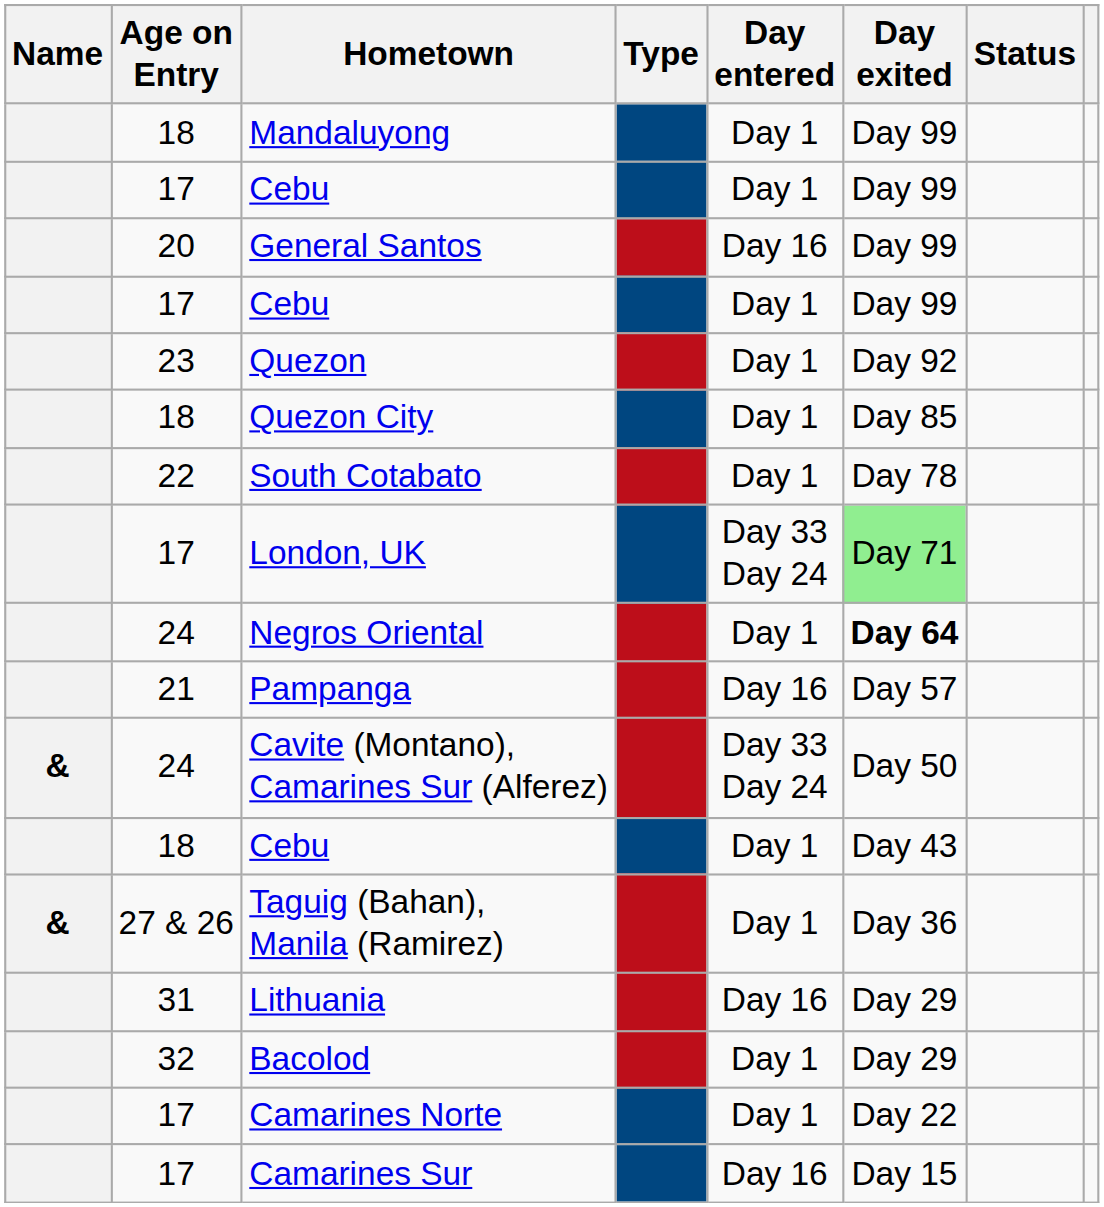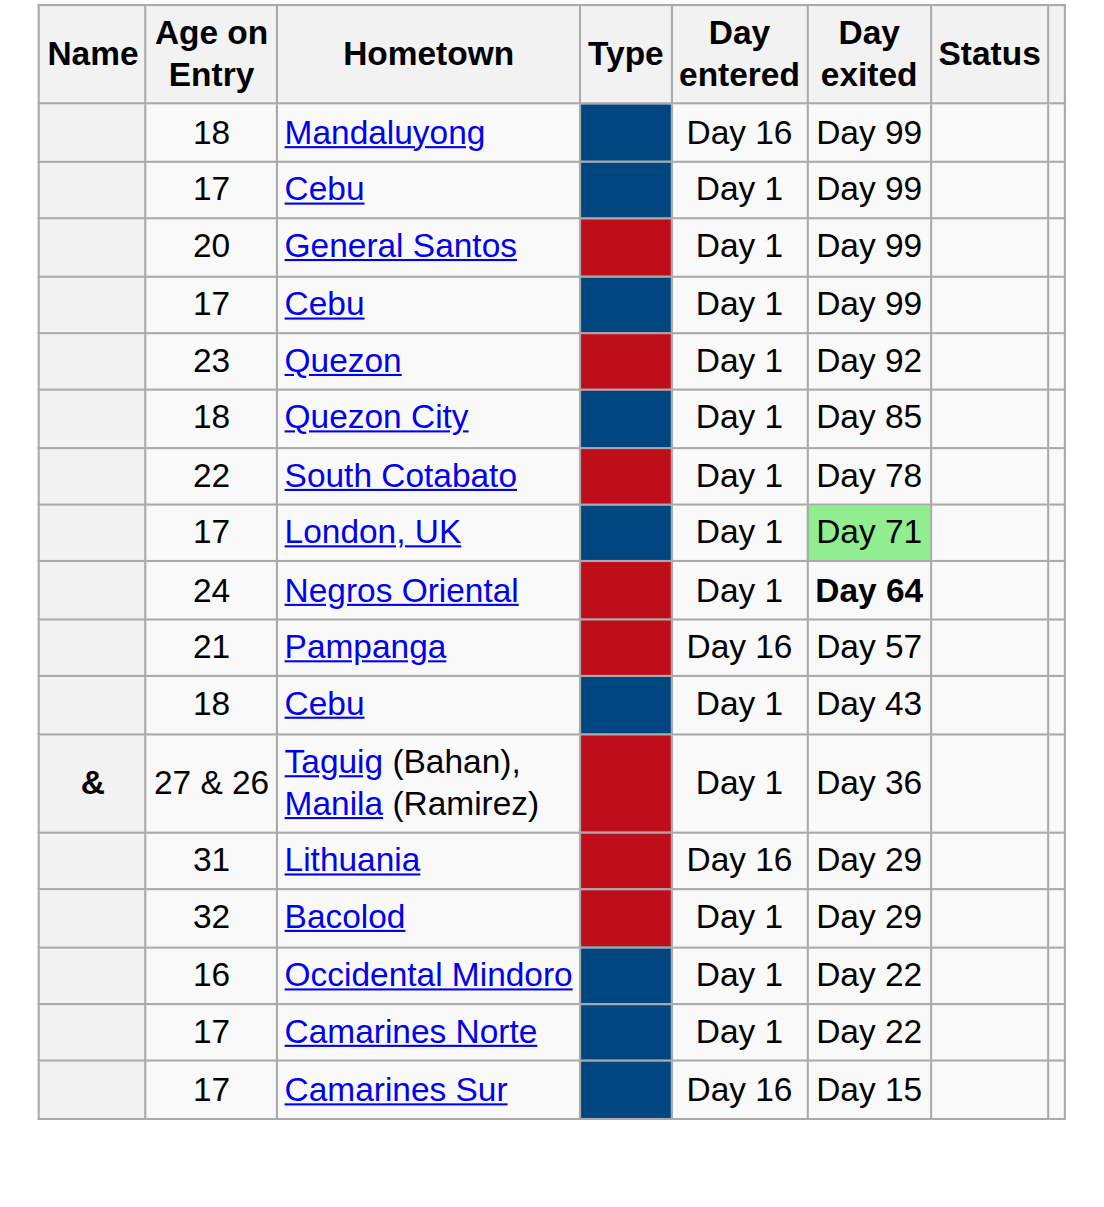Mandaluyong | Day entered: Day 1 -> Day 16
General Santos | Day entered: Day 16 -> Day 1
London, UK | Day entered: Day 33 Day 24 -> Day 1
- row: & | 24 | Cavite (Montano), Camarines Sur (Alferez) | Day 33 Day 24 | Day 50
+ row: 16 | Occidental Mindoro | Day 1 | Day 22
